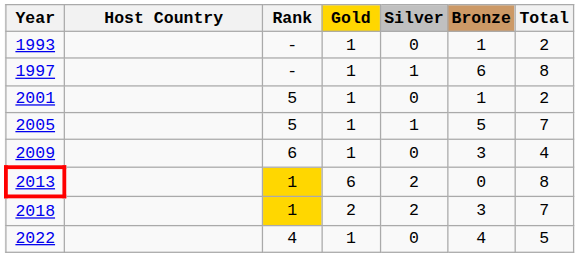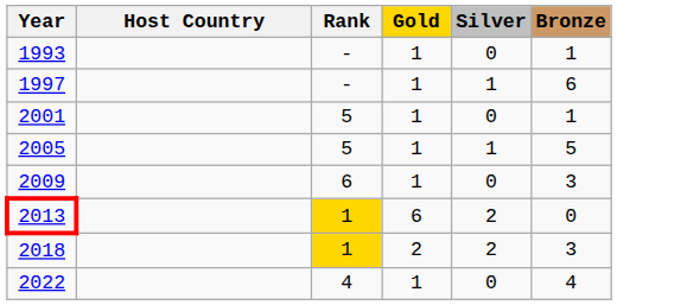- column: Total | 2 | 8 | 2 | 7 | 4 | 8 | 7 | 5
